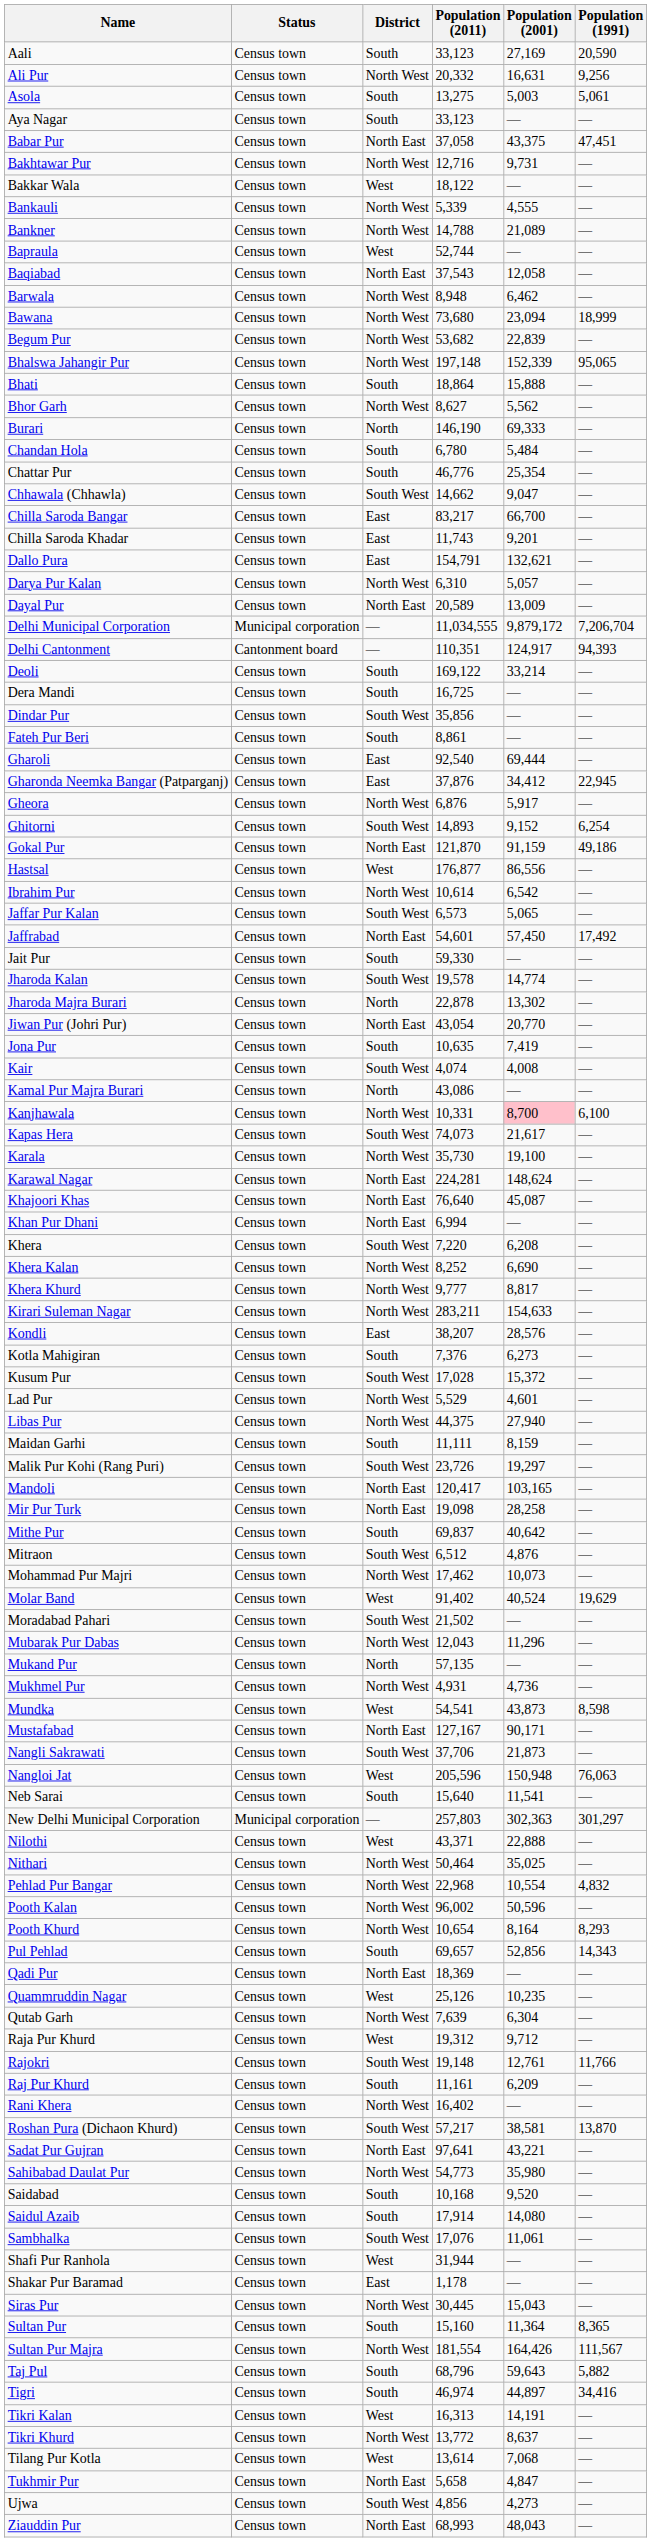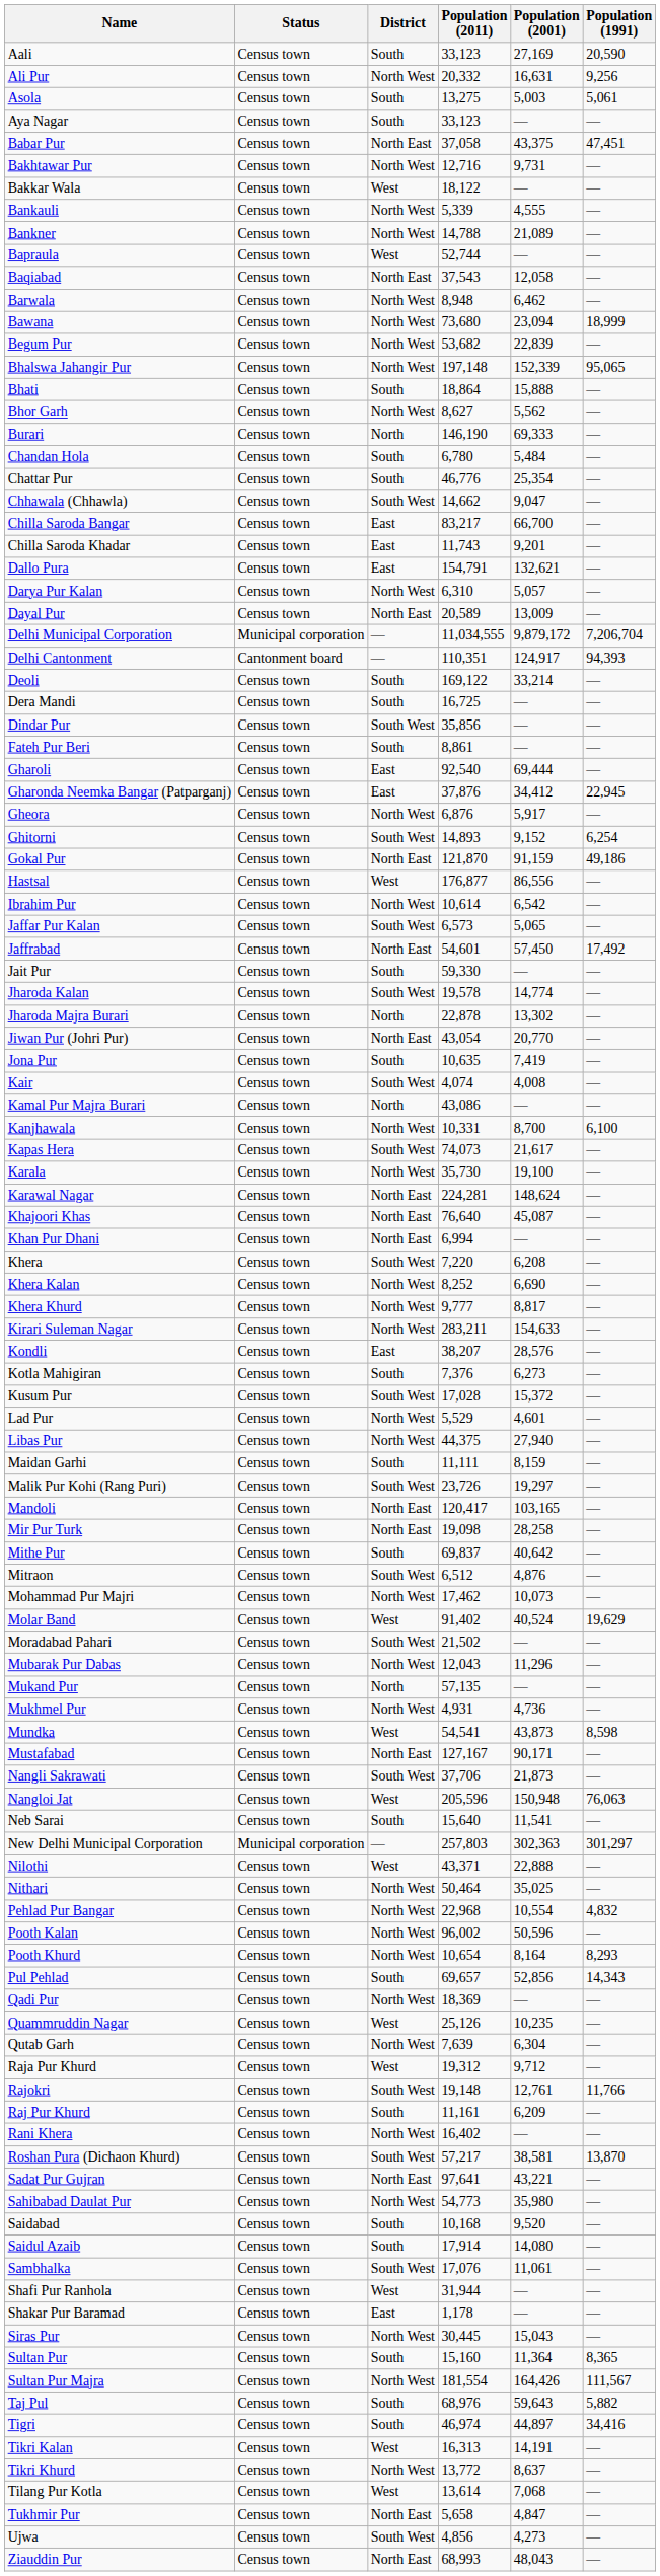Kanjhawala | Population (2001): pink background -> no background
Qadi Pur | District: North East -> North West
Taj Pul | Population (2011): 68,796 -> 68,976
